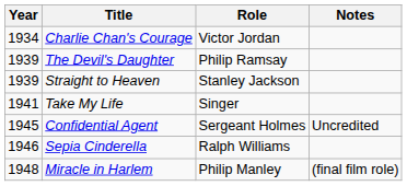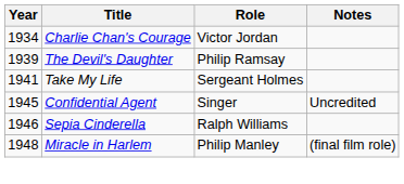- row: 1939 | Straight to Heaven | Stanley Jackson
Take My Life | Role: Singer -> Sergeant Holmes
Confidential Agent | Role: Sergeant Holmes -> Singer
